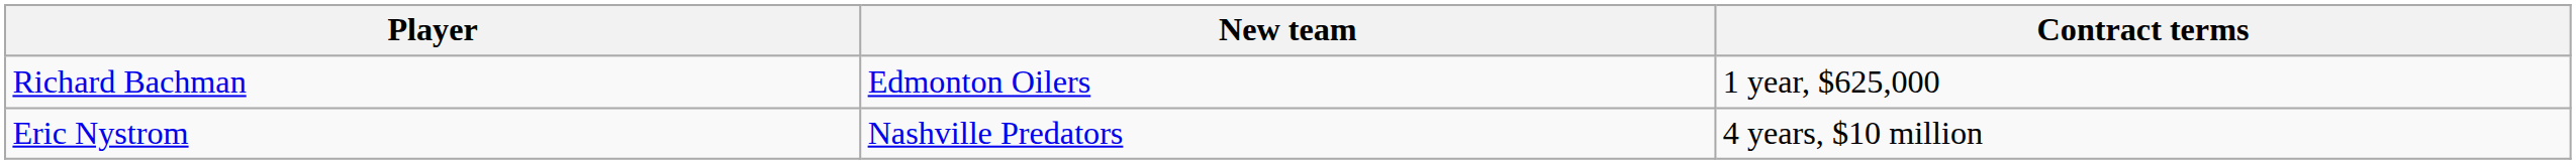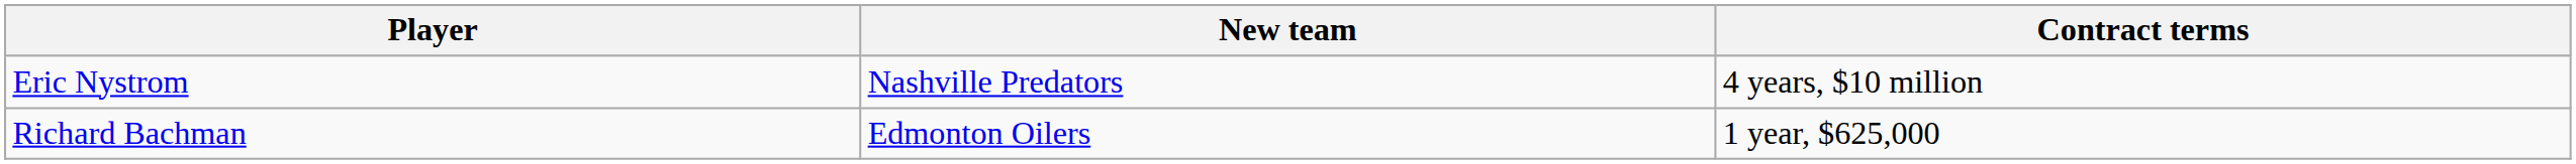rows swapped: Eric Nystrom <-> Richard Bachman
